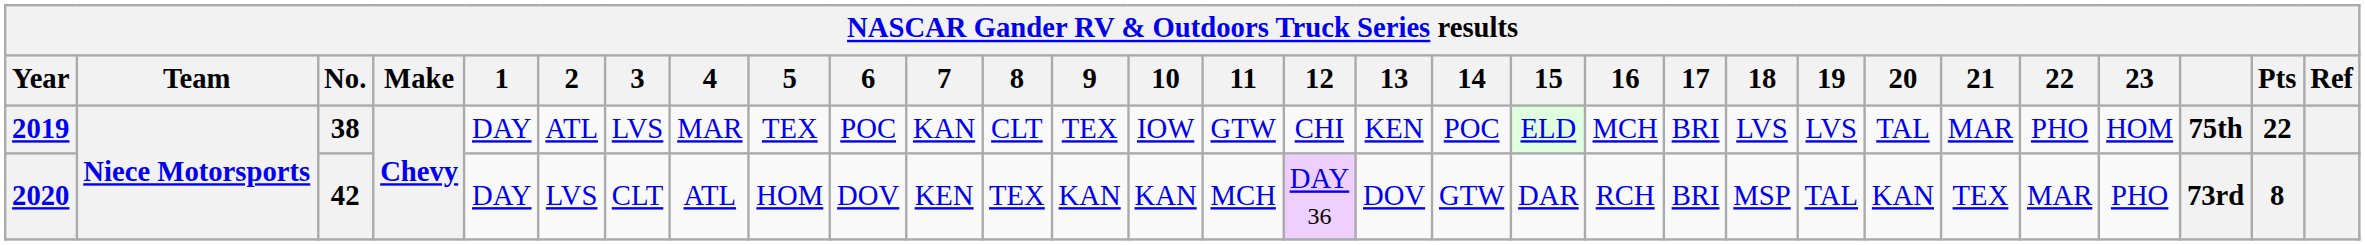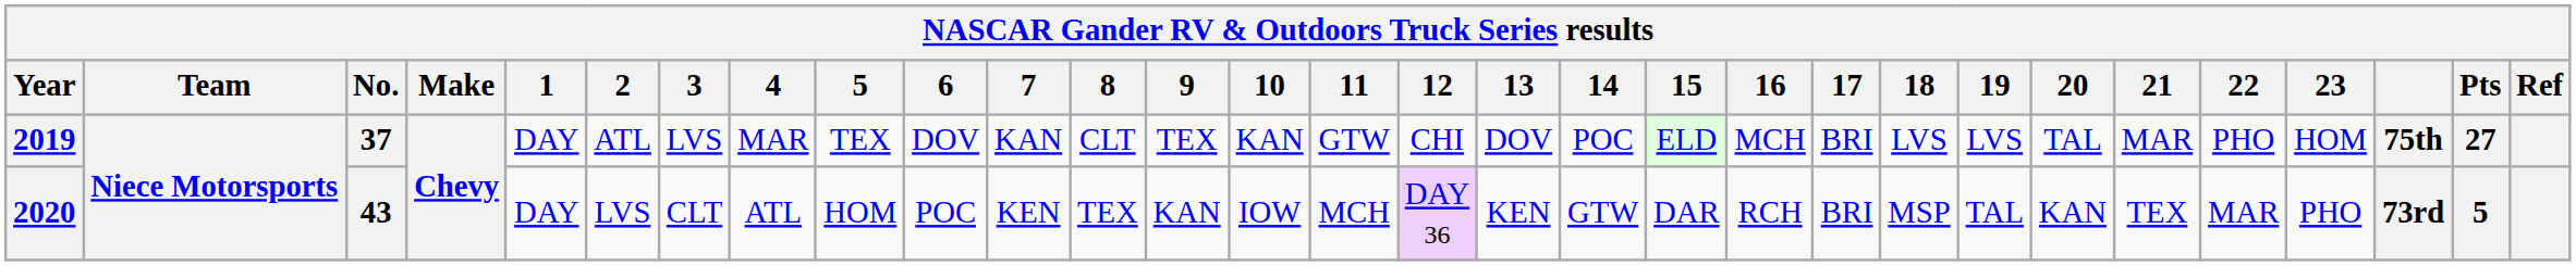2019 | No.: 38 -> 37
2019 | 6: POC -> DOV
2019 | 10: IOW -> KAN
2019 | 13: KEN -> DOV
2019 | Pts: 22 -> 27
2020 | No.: 42 -> 43
2020 | 6: DOV -> POC
2020 | 10: KAN -> IOW
2020 | 13: DOV -> KEN
2020 | Pts: 8 -> 5
